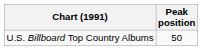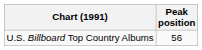U.S. Billboard Top Country Albums | Peak position: 50 -> 56
